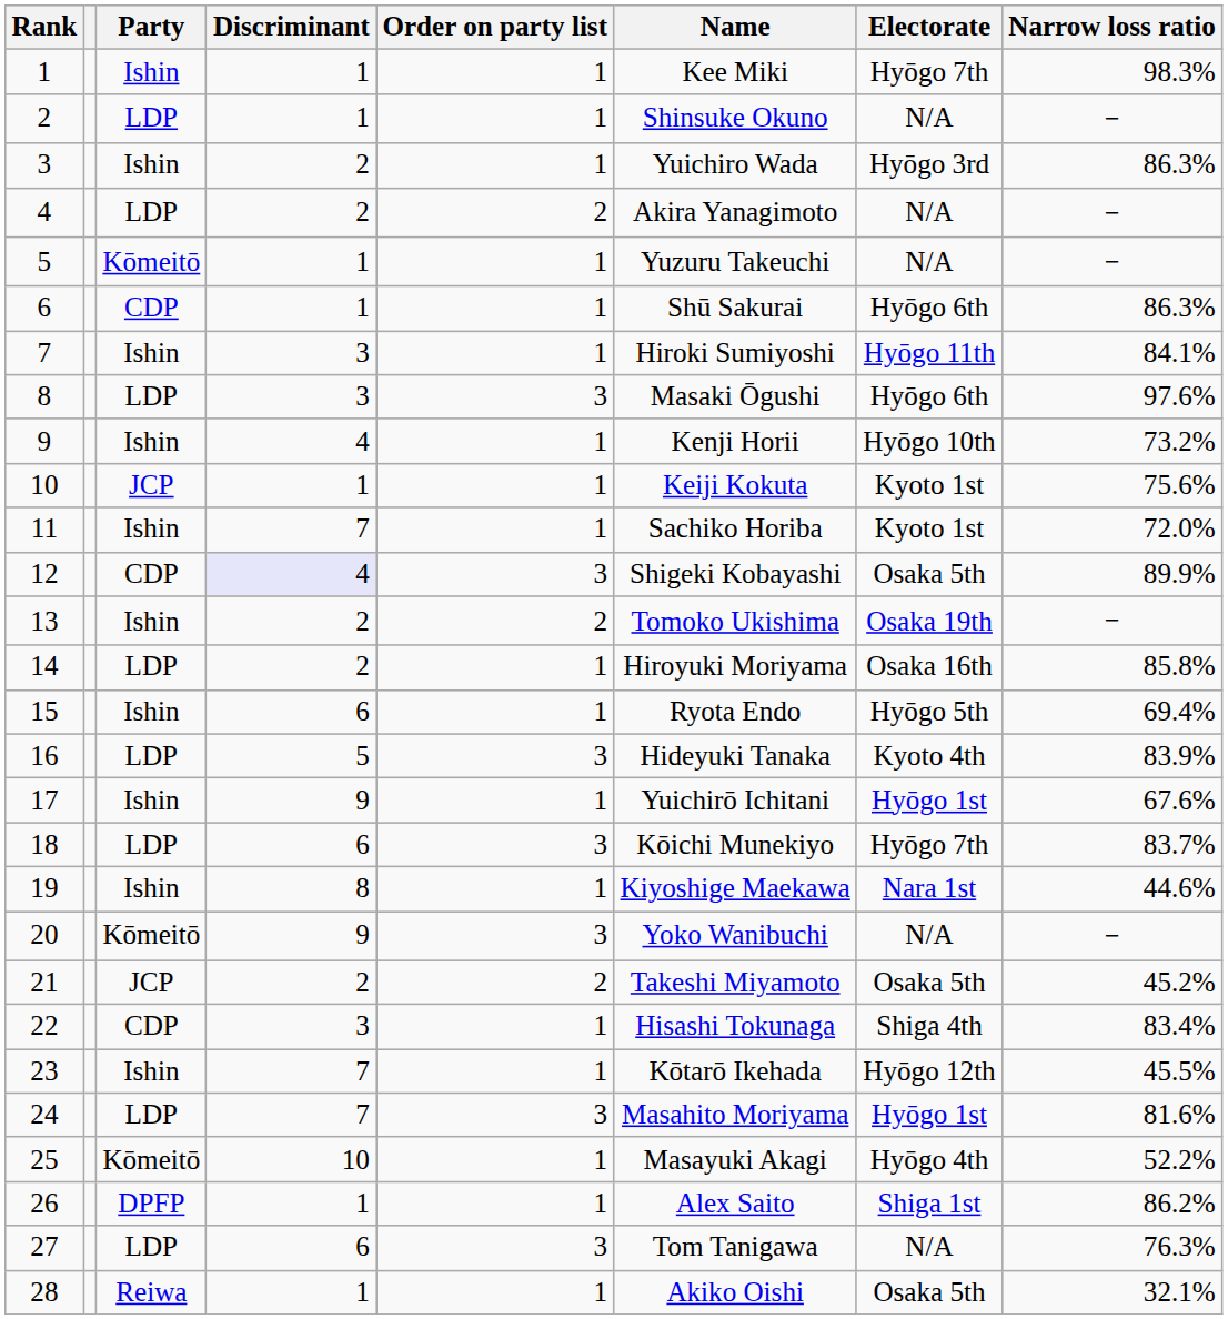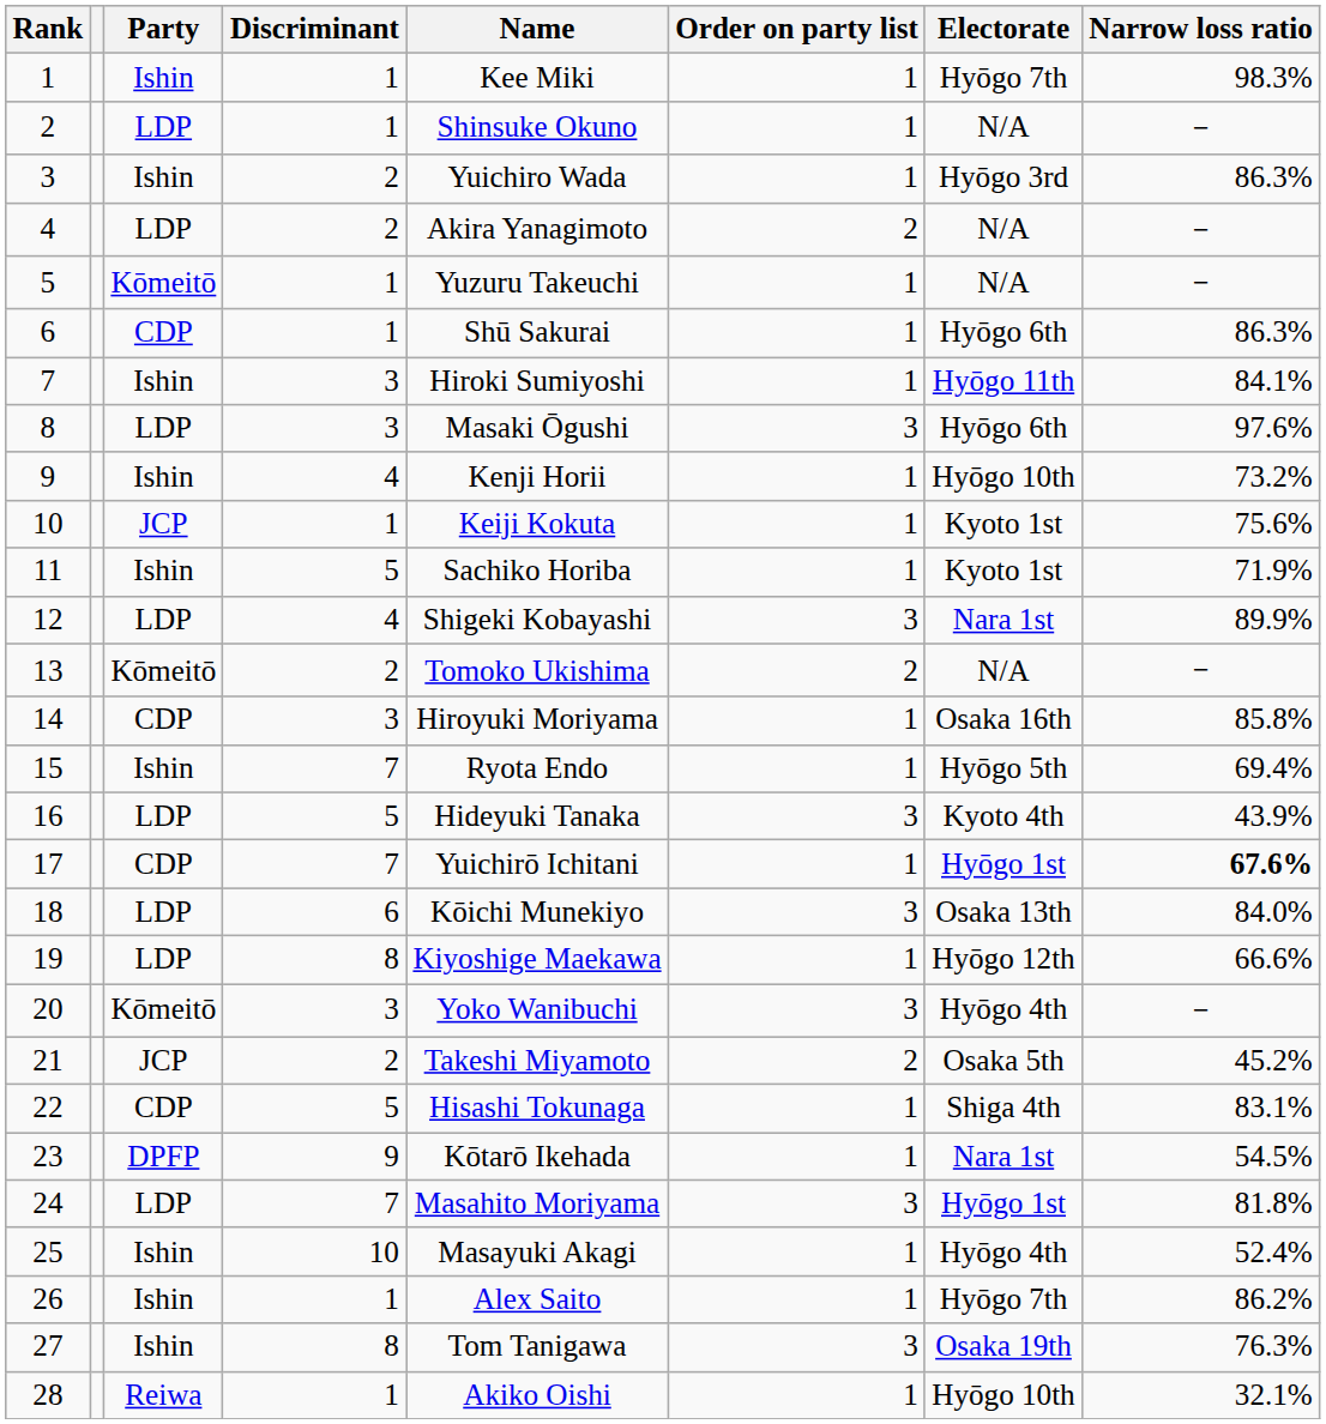columns swapped: Name <-> Order on party list
11 | Discriminant: 7 -> 5
11 | Narrow loss ratio: 72.0% -> 71.9%
12 | Party: CDP -> LDP
12 | Discriminant: lavender background -> no background
12 | Electorate: Osaka 5th -> Nara 1st
13 | Party: Ishin -> Kōmeitō
13 | Electorate: Osaka 19th -> N/A
14 | Party: LDP -> CDP
14 | Discriminant: 2 -> 3
15 | Discriminant: 6 -> 7
16 | Narrow loss ratio: 83.9% -> 43.9%
17 | Party: Ishin -> CDP
17 | Discriminant: 9 -> 7
17 | Narrow loss ratio: normal -> bold
18 | Electorate: Hyōgo 7th -> Osaka 13th
18 | Narrow loss ratio: 83.7% -> 84.0%
19 | Party: Ishin -> LDP
19 | Electorate: Nara 1st -> Hyōgo 12th
19 | Narrow loss ratio: 44.6% -> 66.6%
20 | Discriminant: 9 -> 3
20 | Electorate: N/A -> Hyōgo 4th
22 | Discriminant: 3 -> 5
22 | Narrow loss ratio: 83.4% -> 83.1%
23 | Party: Ishin -> DPFP
23 | Discriminant: 7 -> 9
23 | Electorate: Hyōgo 12th -> Nara 1st
23 | Narrow loss ratio: 45.5% -> 54.5%
24 | Narrow loss ratio: 81.6% -> 81.8%
25 | Party: Kōmeitō -> Ishin
25 | Narrow loss ratio: 52.2% -> 52.4%
26 | Party: DPFP -> Ishin
26 | Electorate: Shiga 1st -> Hyōgo 7th
27 | Party: LDP -> Ishin
27 | Discriminant: 6 -> 8
27 | Electorate: N/A -> Osaka 19th
28 | Electorate: Osaka 5th -> Hyōgo 10th
